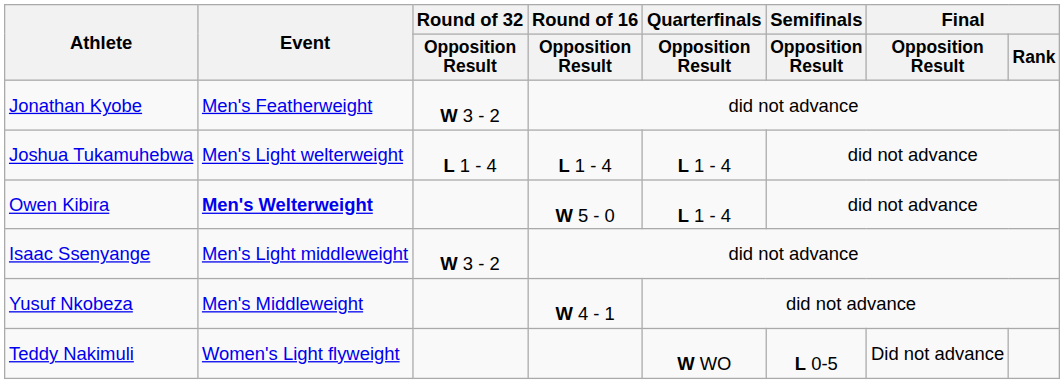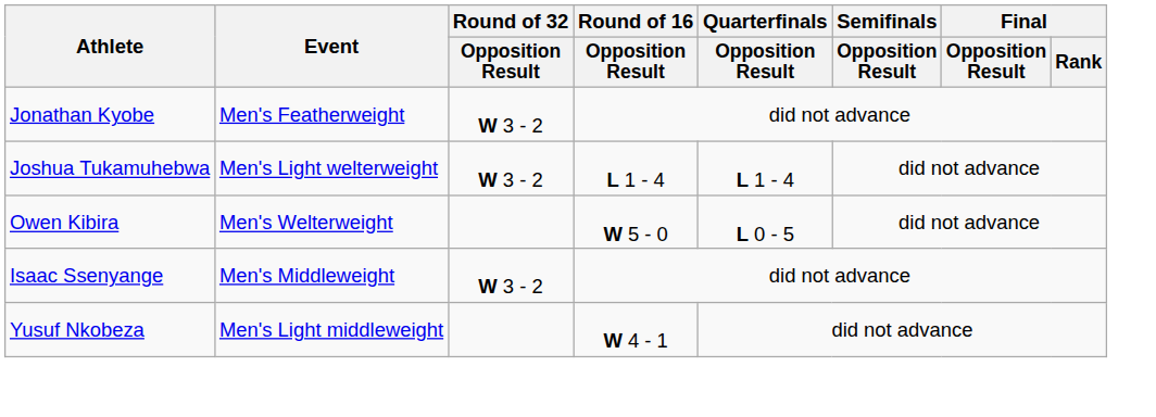Joshua Tukamuhebwa | Round of 32 / Opposition Result: L 1 - 4 -> W 3 - 2
Owen Kibira | Event: bold -> normal
Owen Kibira | Quarterfinals / Opposition Result: L 1 - 4 -> L 0 - 5
Isaac Ssenyange | Event: Men's Light middleweight -> Men's Middleweight
Yusuf Nkobeza | Event: Men's Middleweight -> Men's Light middleweight
- row: Teddy Nakimuli | Women's Light flyweight | W WO | L 0-5 | Did not advance
